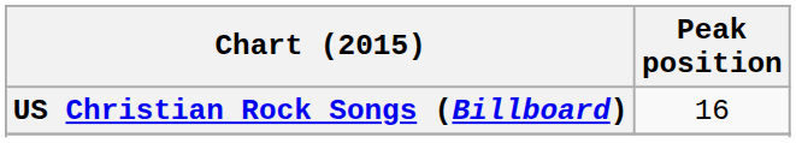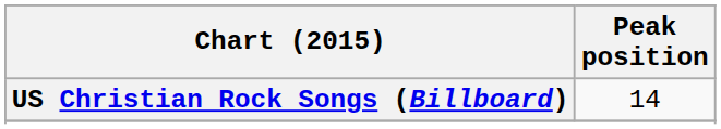US Christian Rock Songs (Billboard) | Peak position: 16 -> 14
